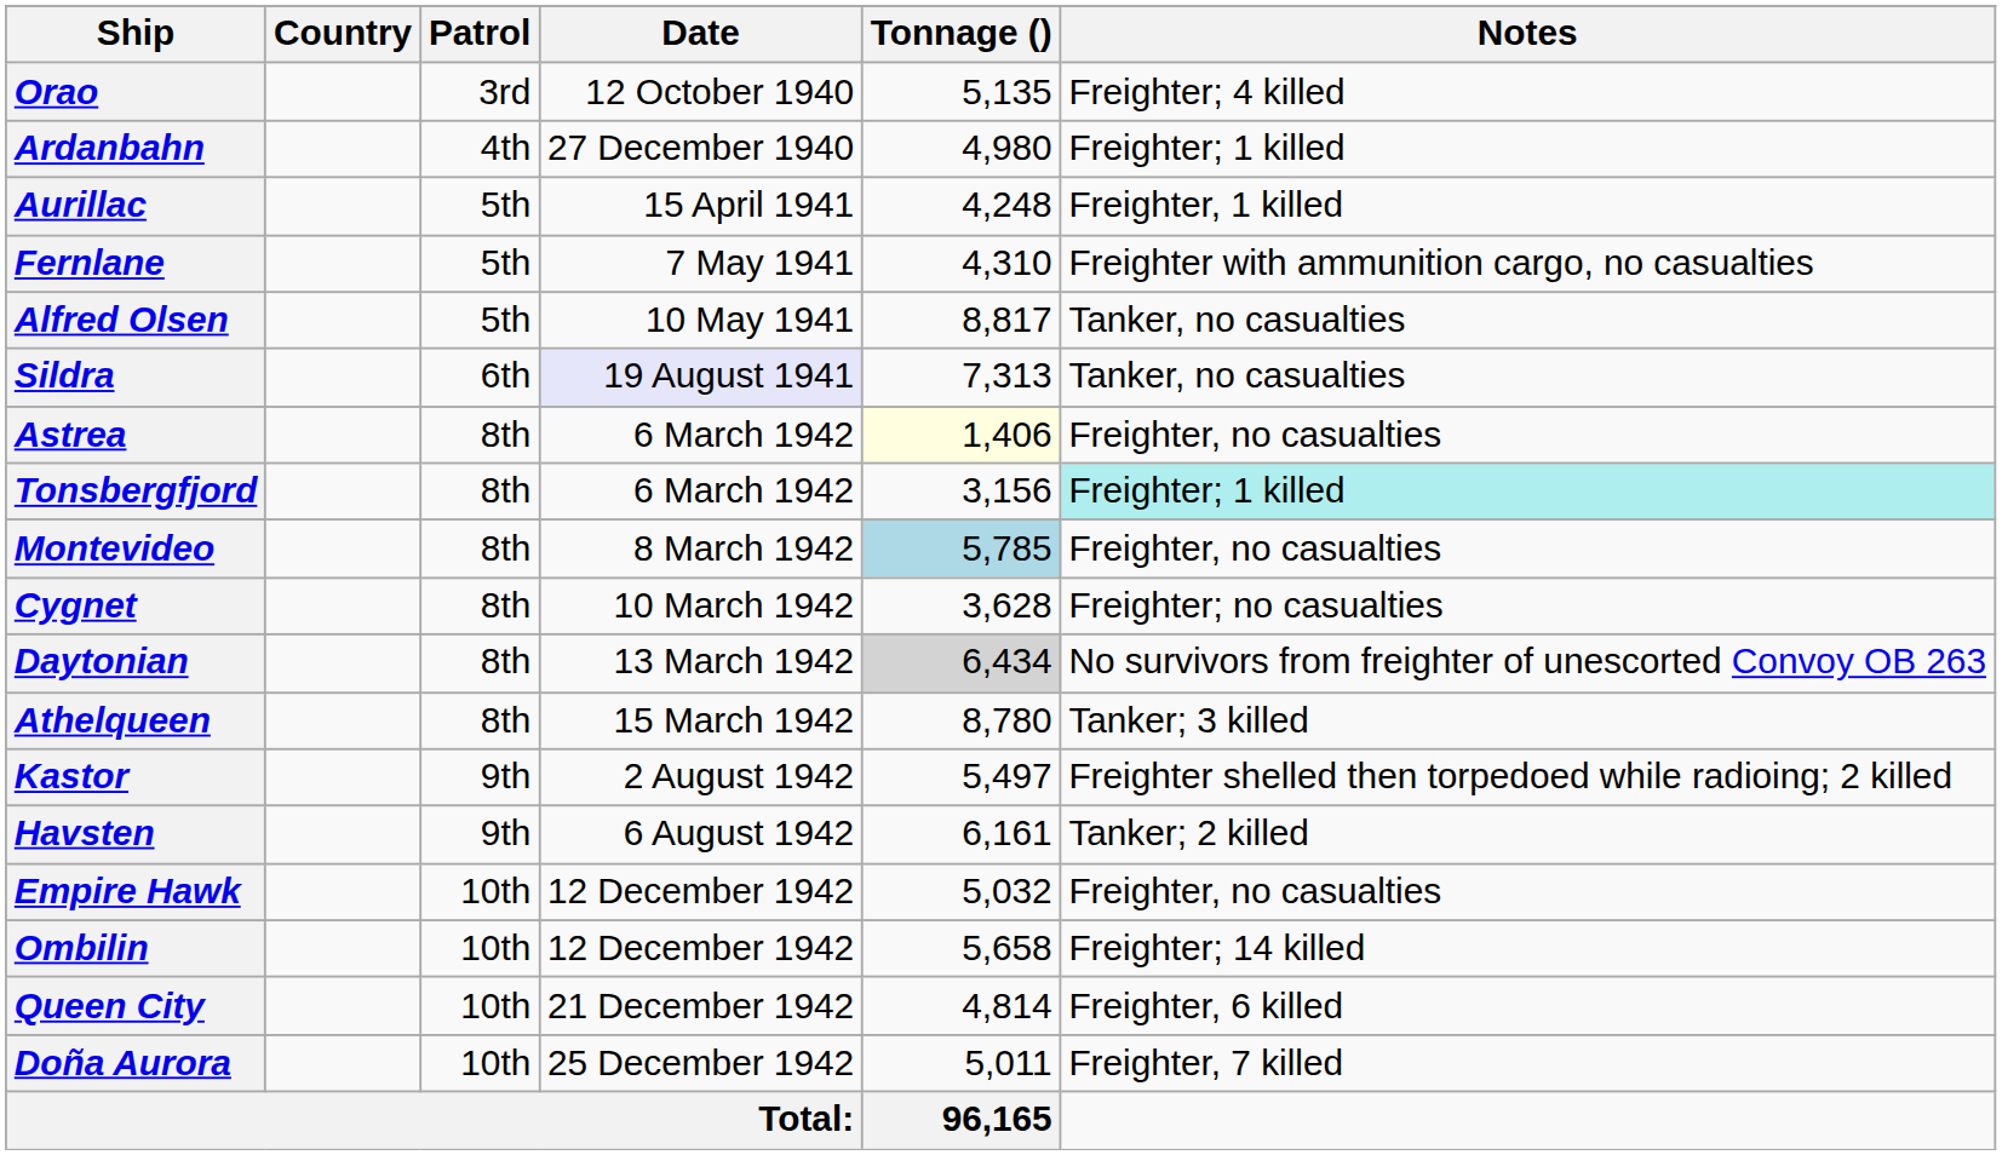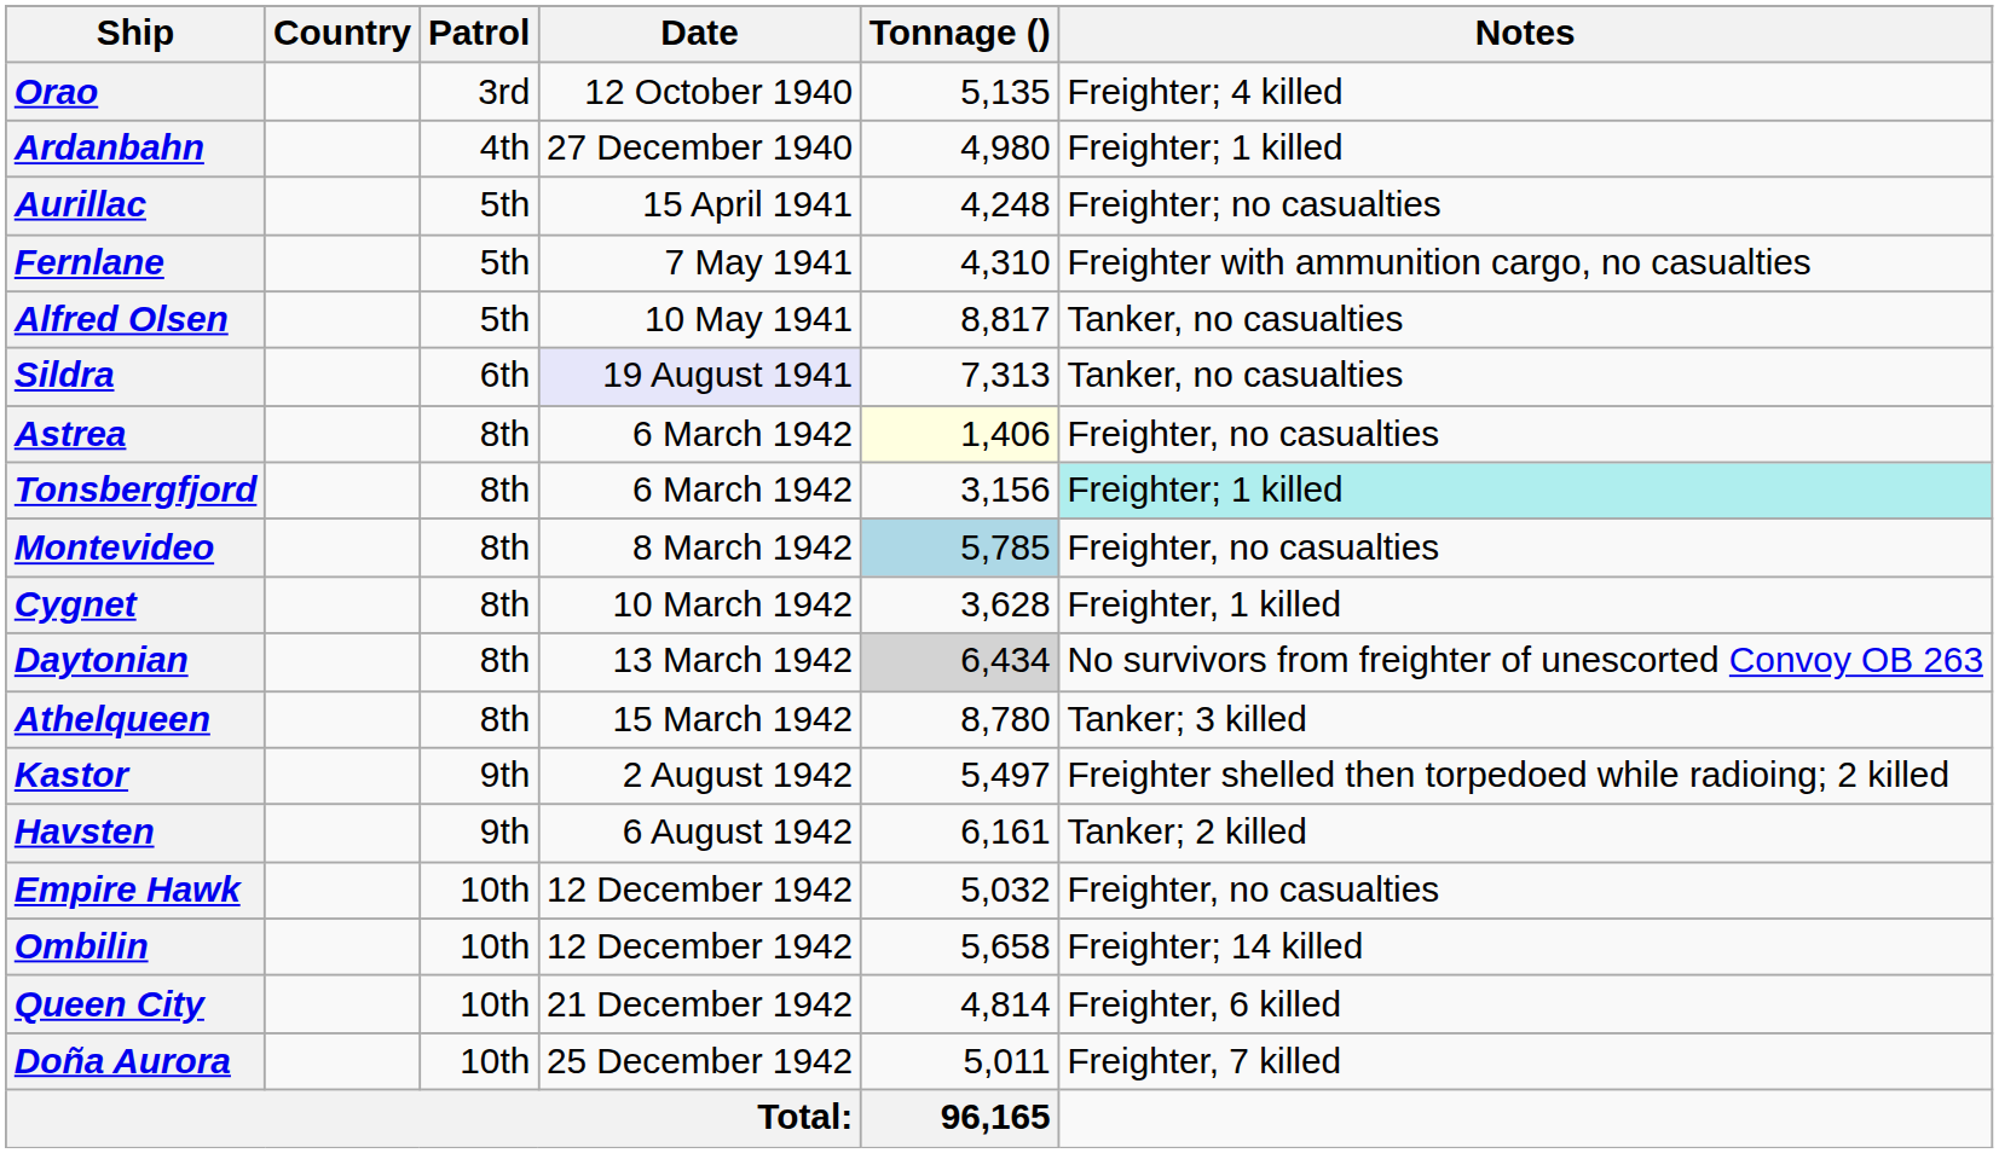Aurillac | Notes: Freighter, 1 killed -> Freighter; no casualties
Cygnet | Notes: Freighter; no casualties -> Freighter, 1 killed
